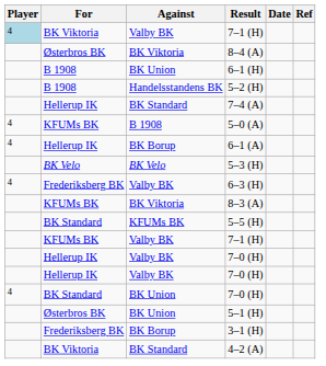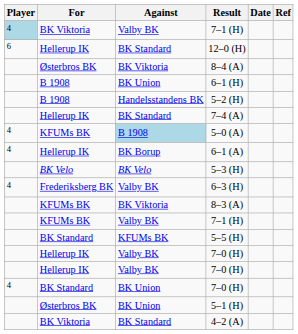+ row: 6 | Hellerup IK | BK Standard | 12–0 (H)
5–0 (A) | Against: no background -> lightblue background
rows swapped: KFUMs BK / 7–1 (H) <-> 5–5 (H)
- row: Frederiksberg BK | BK Borup | 3–1 (H)
